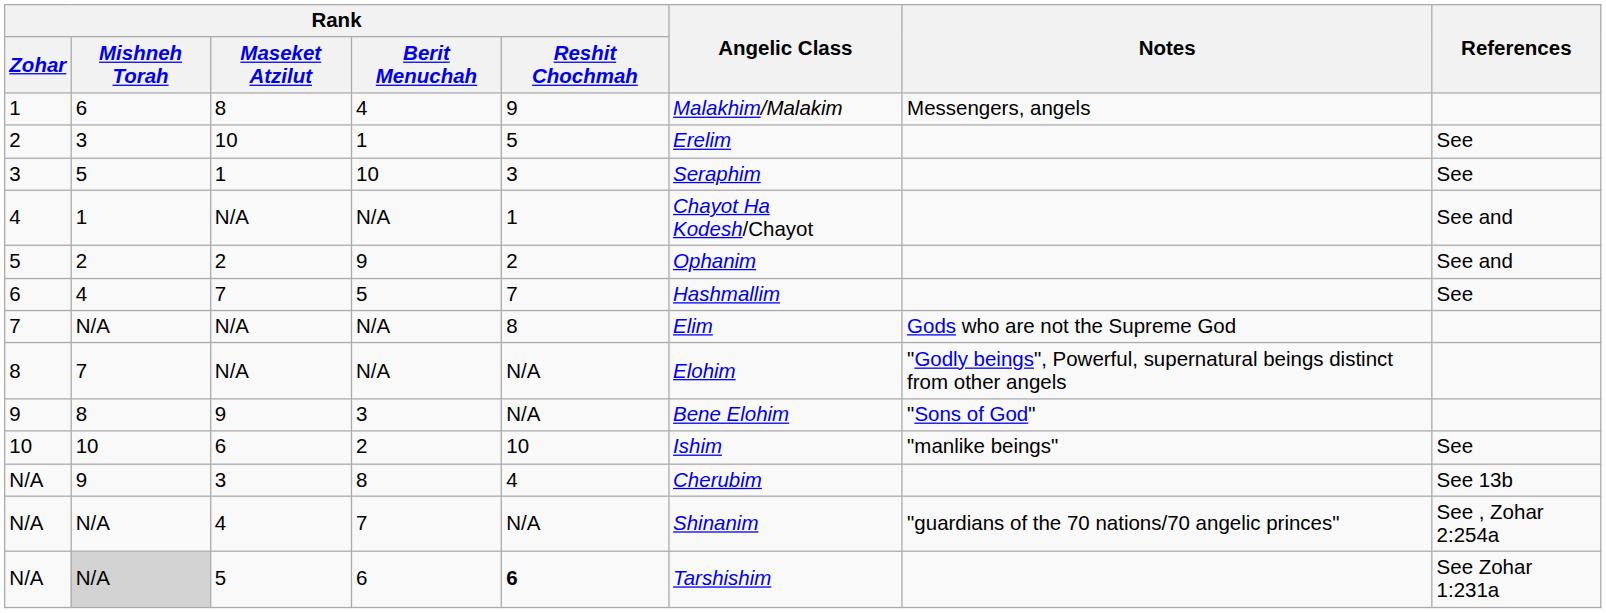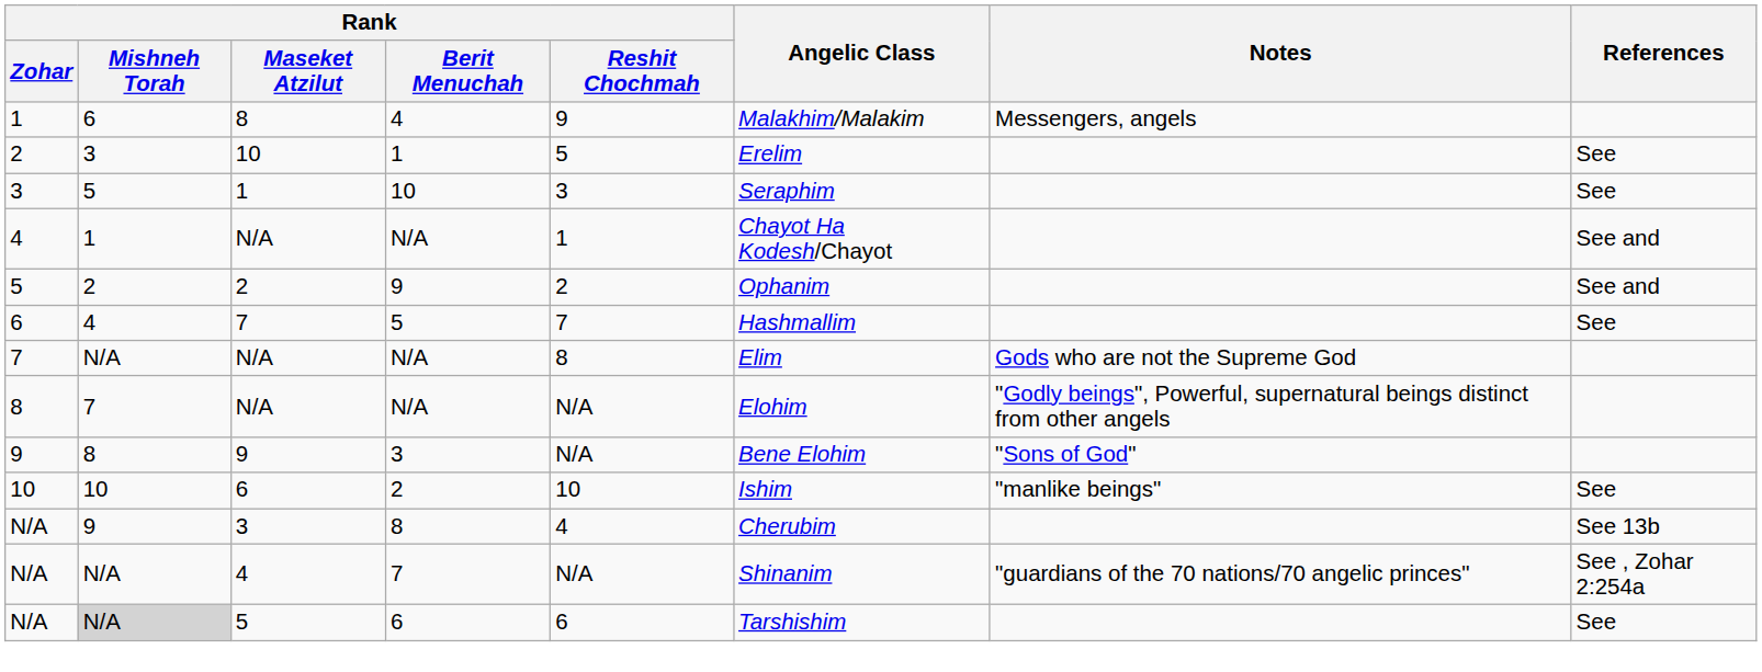N/A / 5 | Rank / Reshit Chochmah: bold -> normal
N/A / 5 | References: See Zohar 1:231a -> See
